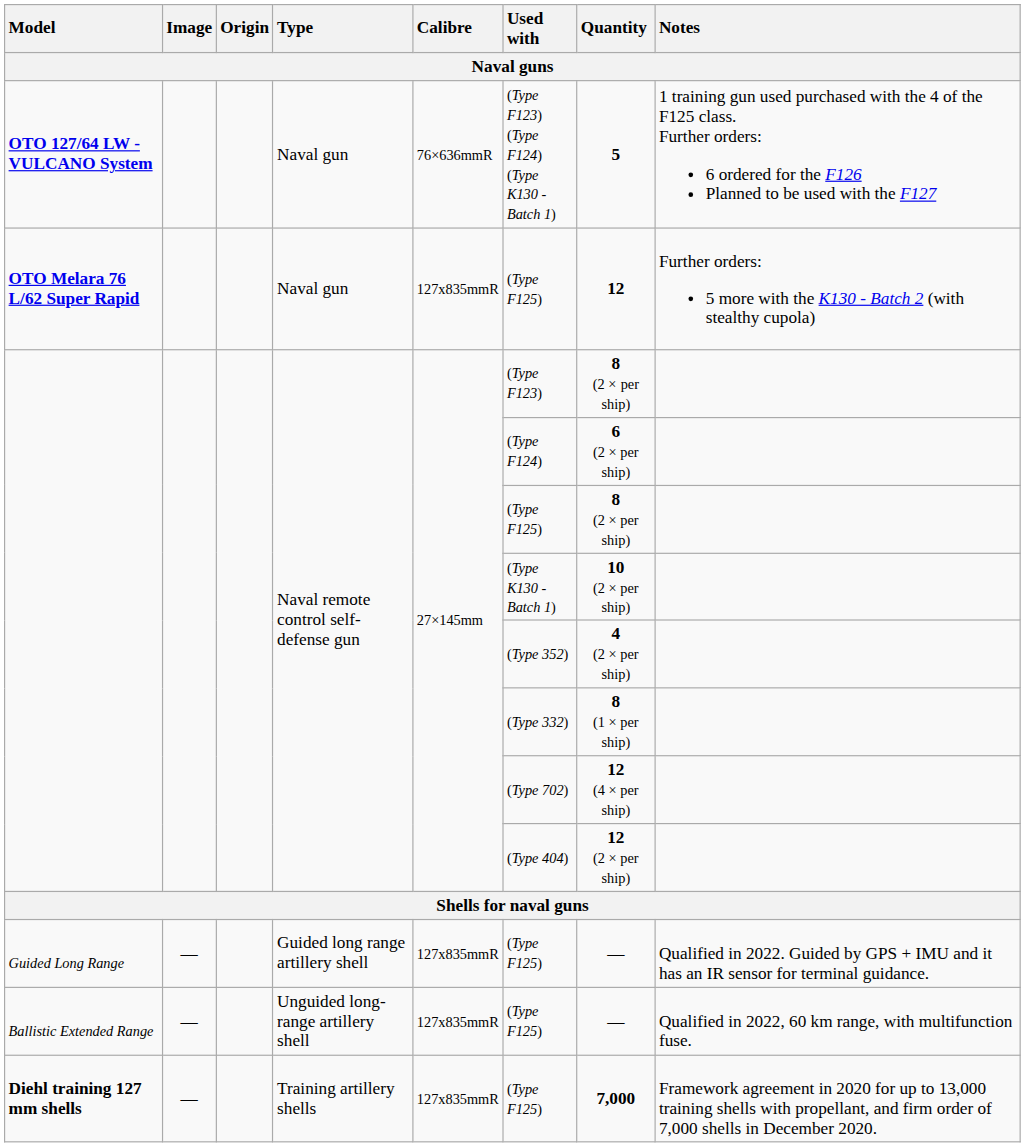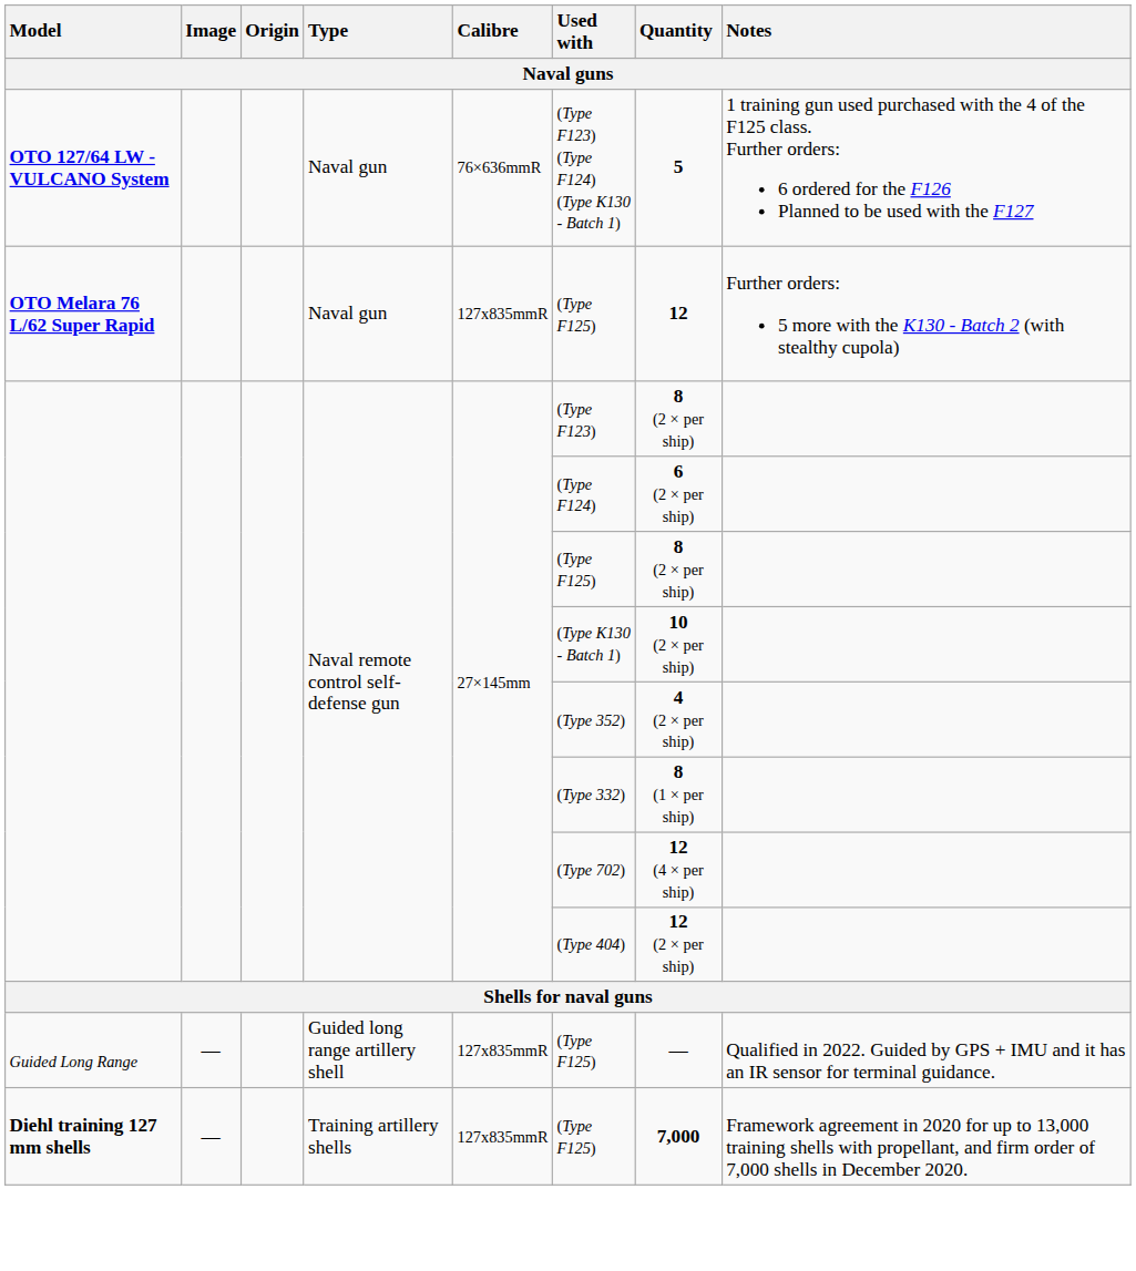- row: Ballistic Extended Range | — | Unguided long-range artillery shell | 127x835mmR | (Type F125) | — | Qualified in 2022, 60 km range, with multifunction fuse.
